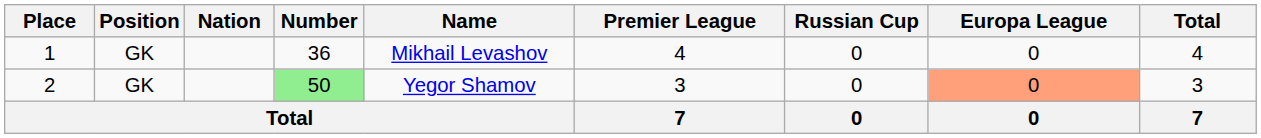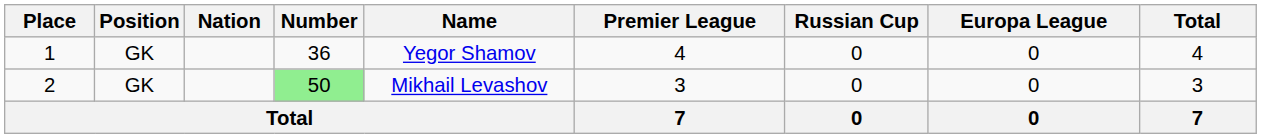1 | Name: Mikhail Levashov -> Yegor Shamov
2 | Name: Yegor Shamov -> Mikhail Levashov
2 | Europa League: lightsalmon background -> no background
